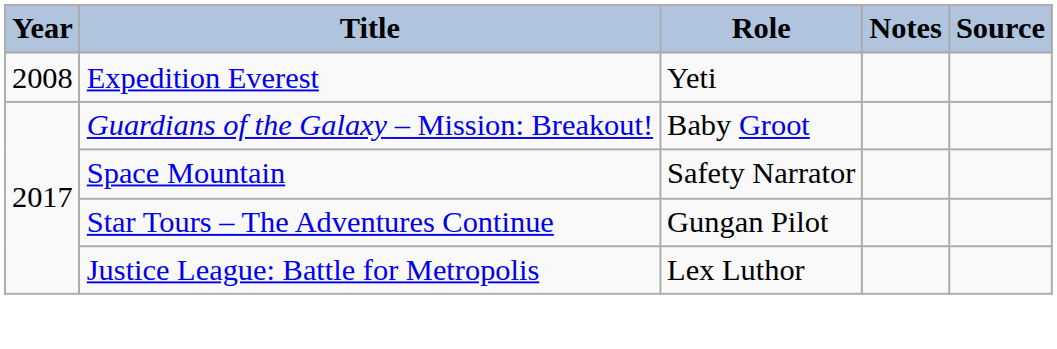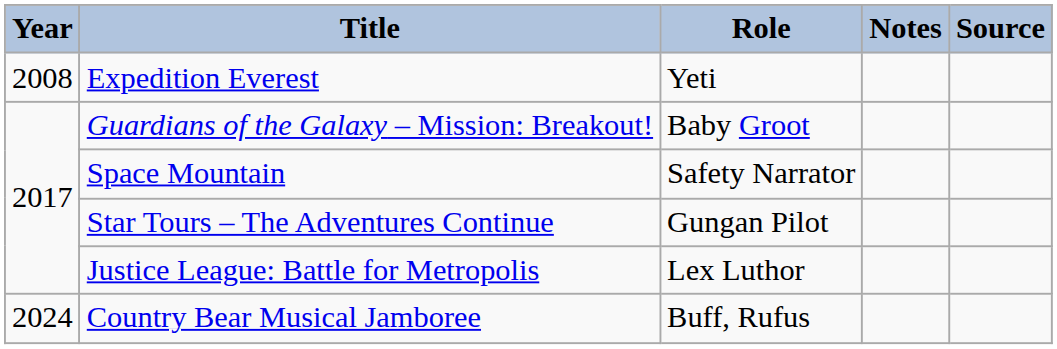+ row: 2024 | Country Bear Musical Jamboree | Buff, Rufus
